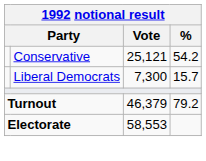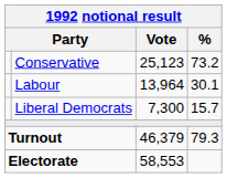Conservative | Vote: 25,121 -> 25,123
Conservative | %: 54.2 -> 73.2
+ row: Labour | 13,964 | 30.1
Turnout | %: 79.2 -> 79.3
